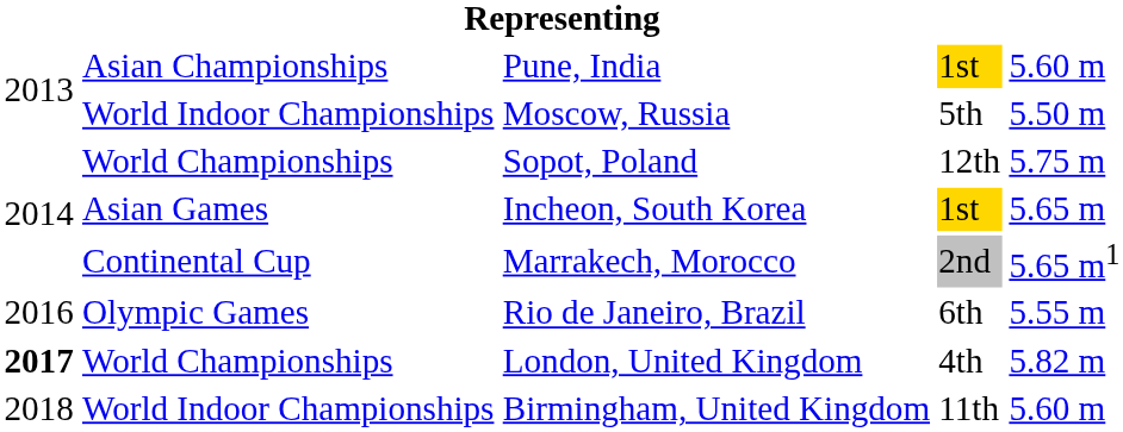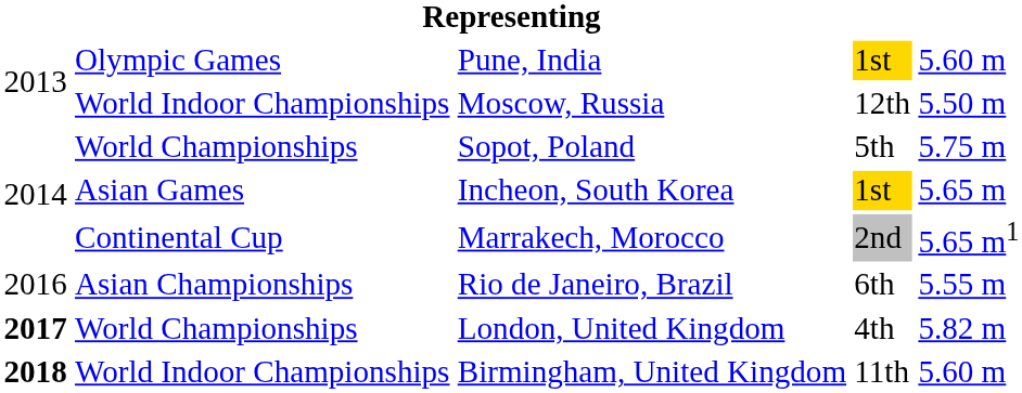Pune, India | column 2: Asian Championships -> Olympic Games
Moscow, Russia | column 4: 5th -> 12th
Sopot, Poland | column 4: 12th -> 5th
Rio de Janeiro, Brazil | column 2: Olympic Games -> Asian Championships
Birmingham, United Kingdom | column 1: normal -> bold
